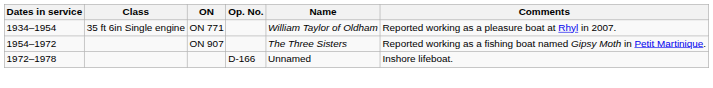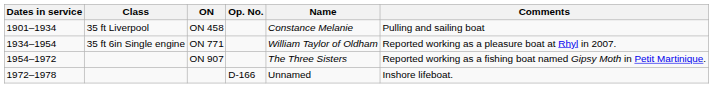+ row: 1901–1934 | 35 ft Liverpool | ON 458 | Constance Melanie | Pulling and sailing boat
